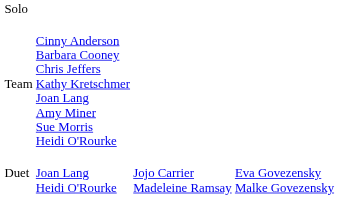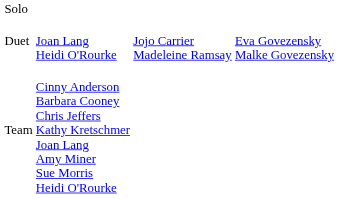rows swapped: Duet <-> Team
